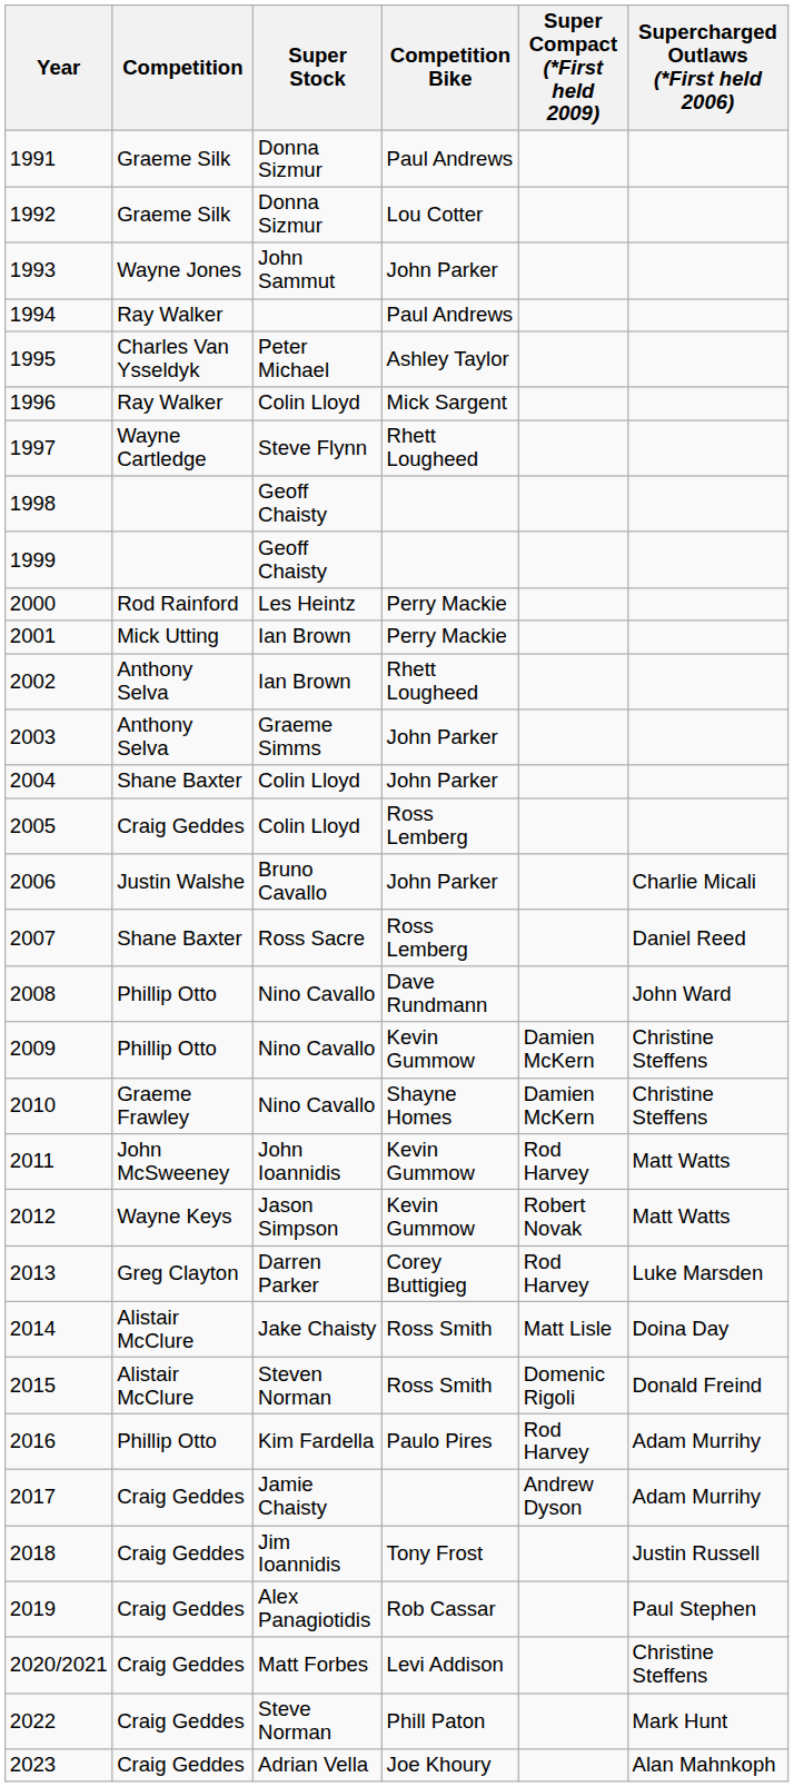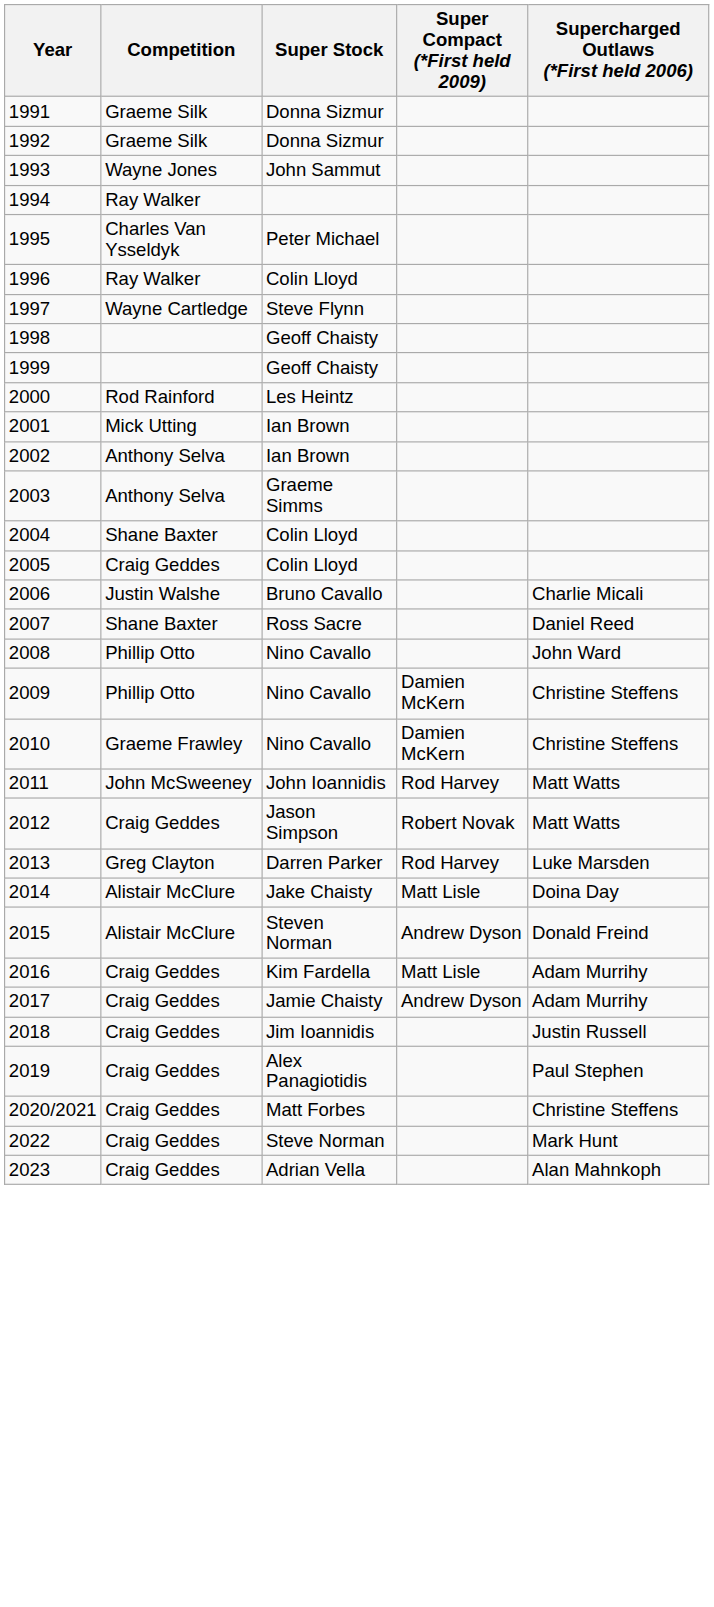- column: Competition Bike | Paul Andrews | Lou Cotter | John Parker | Paul Andrews | Ashley Taylor | Mick Sargent | Rhett Lougheed | Perry Mackie | Perry Mackie | Rhett Lougheed | John Parker | John Parker | Ross Lemberg | John Parker | Ross Lemberg | Dave Rundmann | Kevin Gummow | Shayne Homes | Kevin Gummow | Kevin Gummow | Corey Buttigieg | Ross Smith | Ross Smith | Paulo Pires | Tony Frost | Rob Cassar | Levi Addison | Phill Paton | Joe Khoury
2012 | Competition: Wayne Keys -> Craig Geddes
2015 | Super Compact (*First held 2009): Domenic Rigoli -> Andrew Dyson
2016 | Competition: Phillip Otto -> Craig Geddes
2016 | Super Compact (*First held 2009): Rod Harvey -> Matt Lisle
